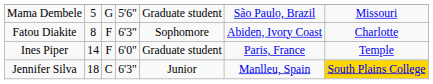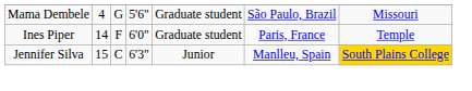Mama Dembele | column 2: 5 -> 4
- row: Fatou Diakite | 8 | F | 6'3" | Sophomore | Abiden, Ivory Coast | Charlotte
Jennifer Silva | column 2: 18 -> 15
